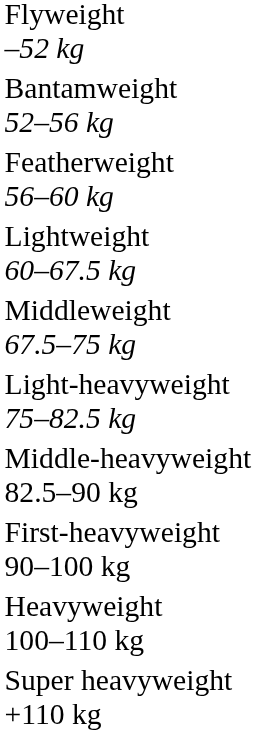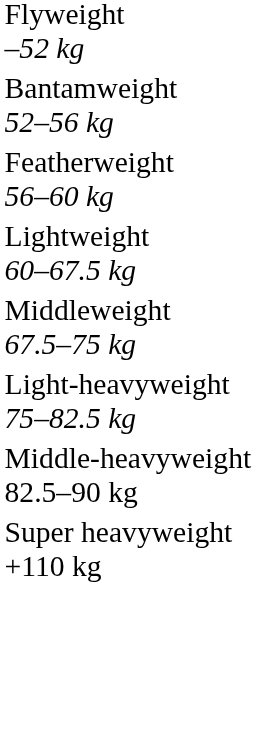- row: First-heavyweight 90–100 kg
- row: Heavyweight 100–110 kg
